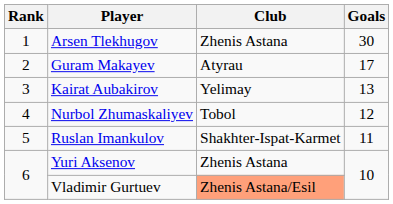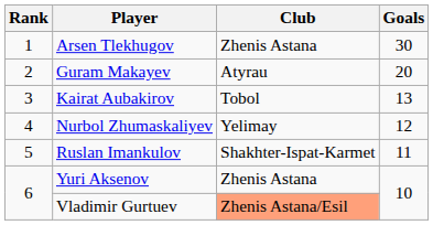Guram Makayev | Goals: 17 -> 20
Kairat Aubakirov | Club: Yelimay -> Tobol
Nurbol Zhumaskaliyev | Club: Tobol -> Yelimay
